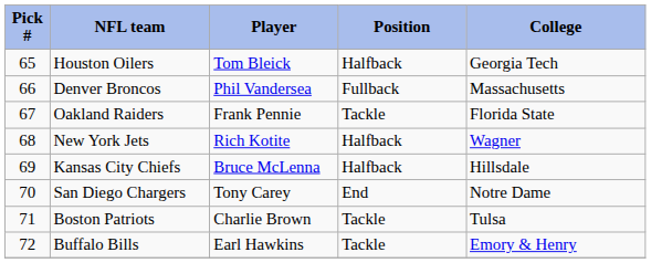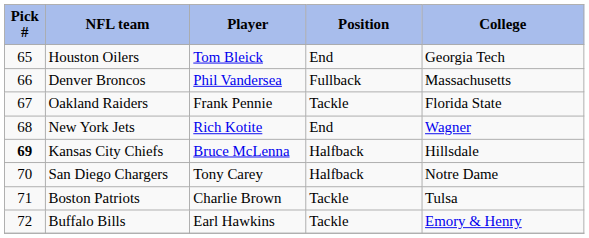Houston Oilers | Position: Halfback -> End
New York Jets | Position: Halfback -> End
Kansas City Chiefs | Pick #: normal -> bold
San Diego Chargers | Position: End -> Halfback
